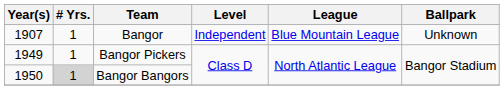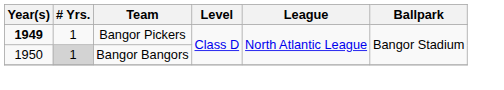- row: 1907 | 1 | Bangor | Independent | Blue Mountain League | Unknown
Bangor Pickers | Year(s): normal -> bold
